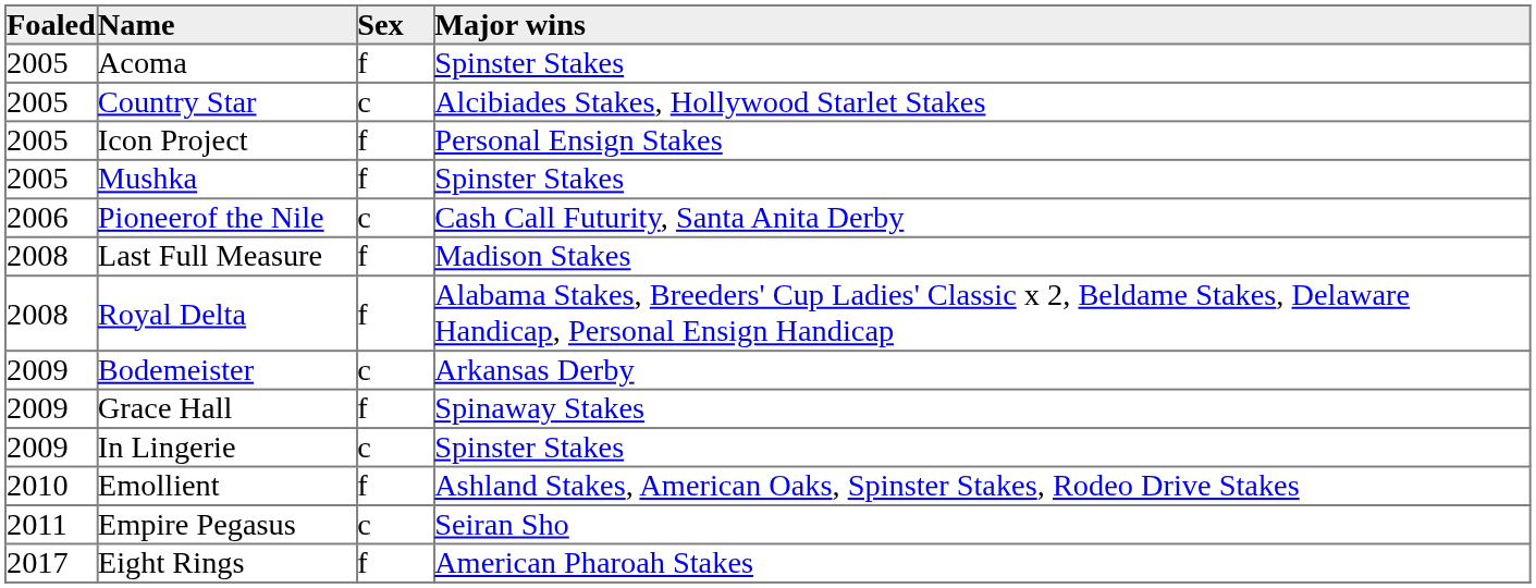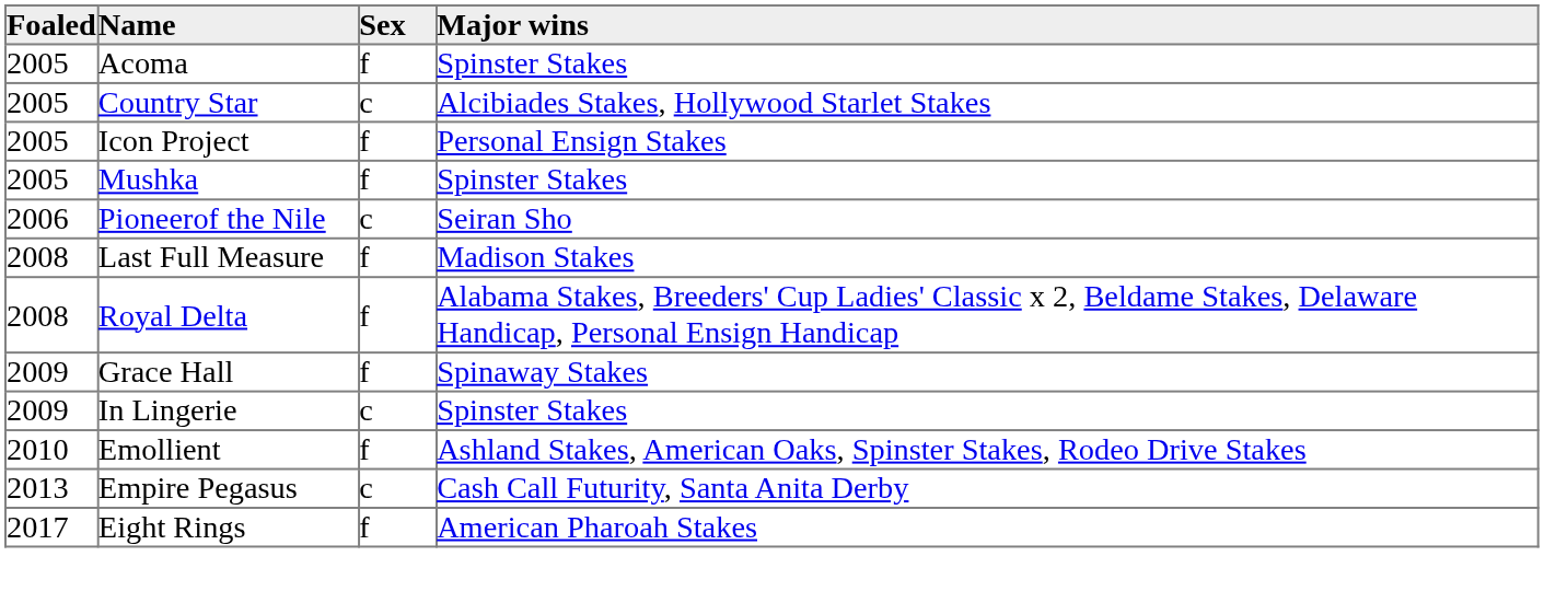Pioneerof the Nile | Major wins: Cash Call Futurity, Santa Anita Derby -> Seiran Sho
- row: 2009 | Bodemeister | c | Arkansas Derby
Empire Pegasus | Foaled: 2011 -> 2013
Empire Pegasus | Major wins: Seiran Sho -> Cash Call Futurity, Santa Anita Derby
